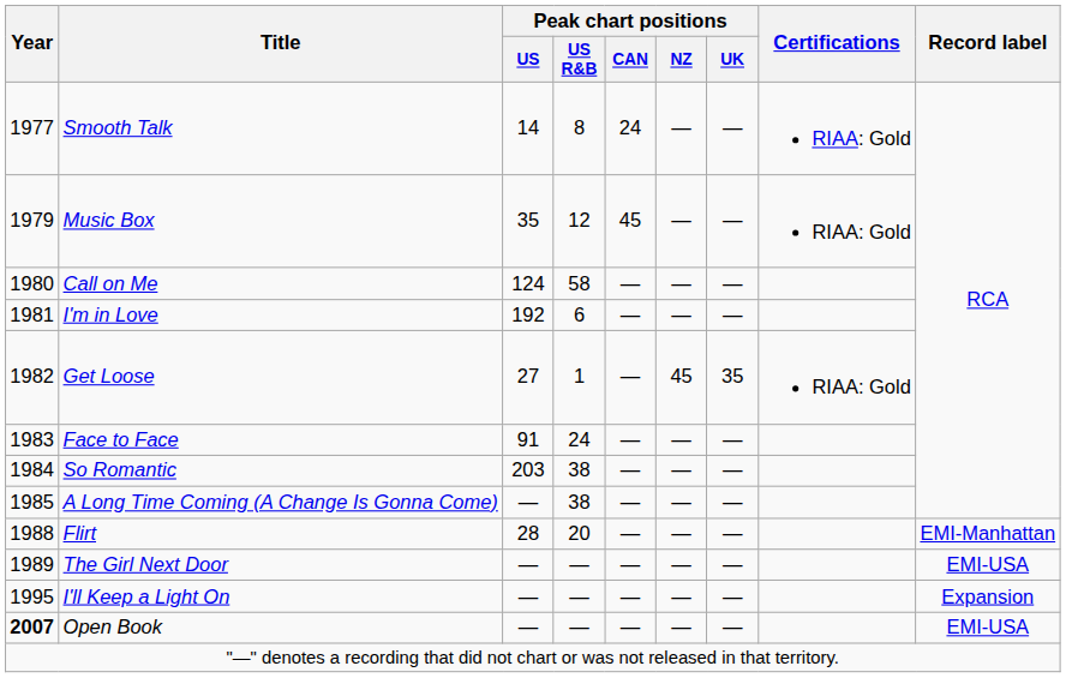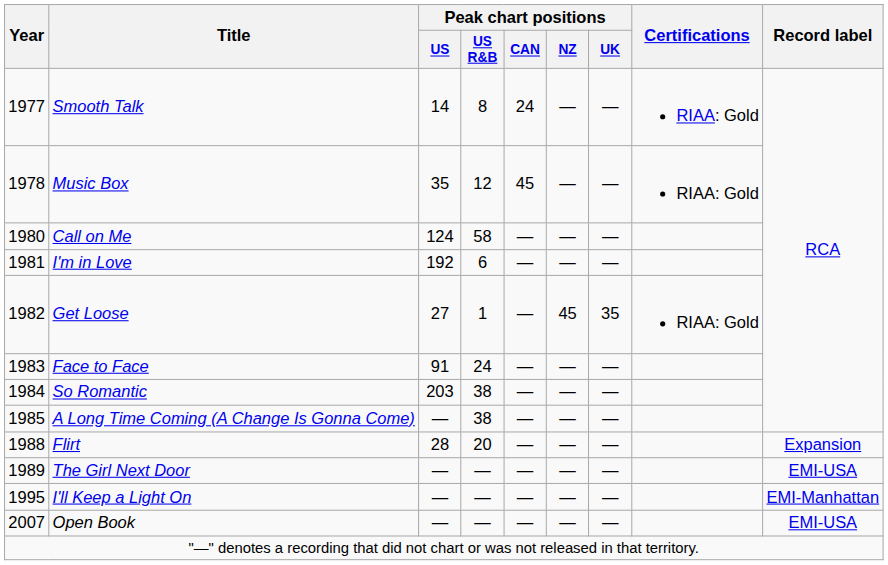Music Box | Year: 1979 -> 1978
Flirt | Record label: EMI-Manhattan -> Expansion
I'll Keep a Light On | Record label: Expansion -> EMI-Manhattan
Open Book | Year: bold -> normal
